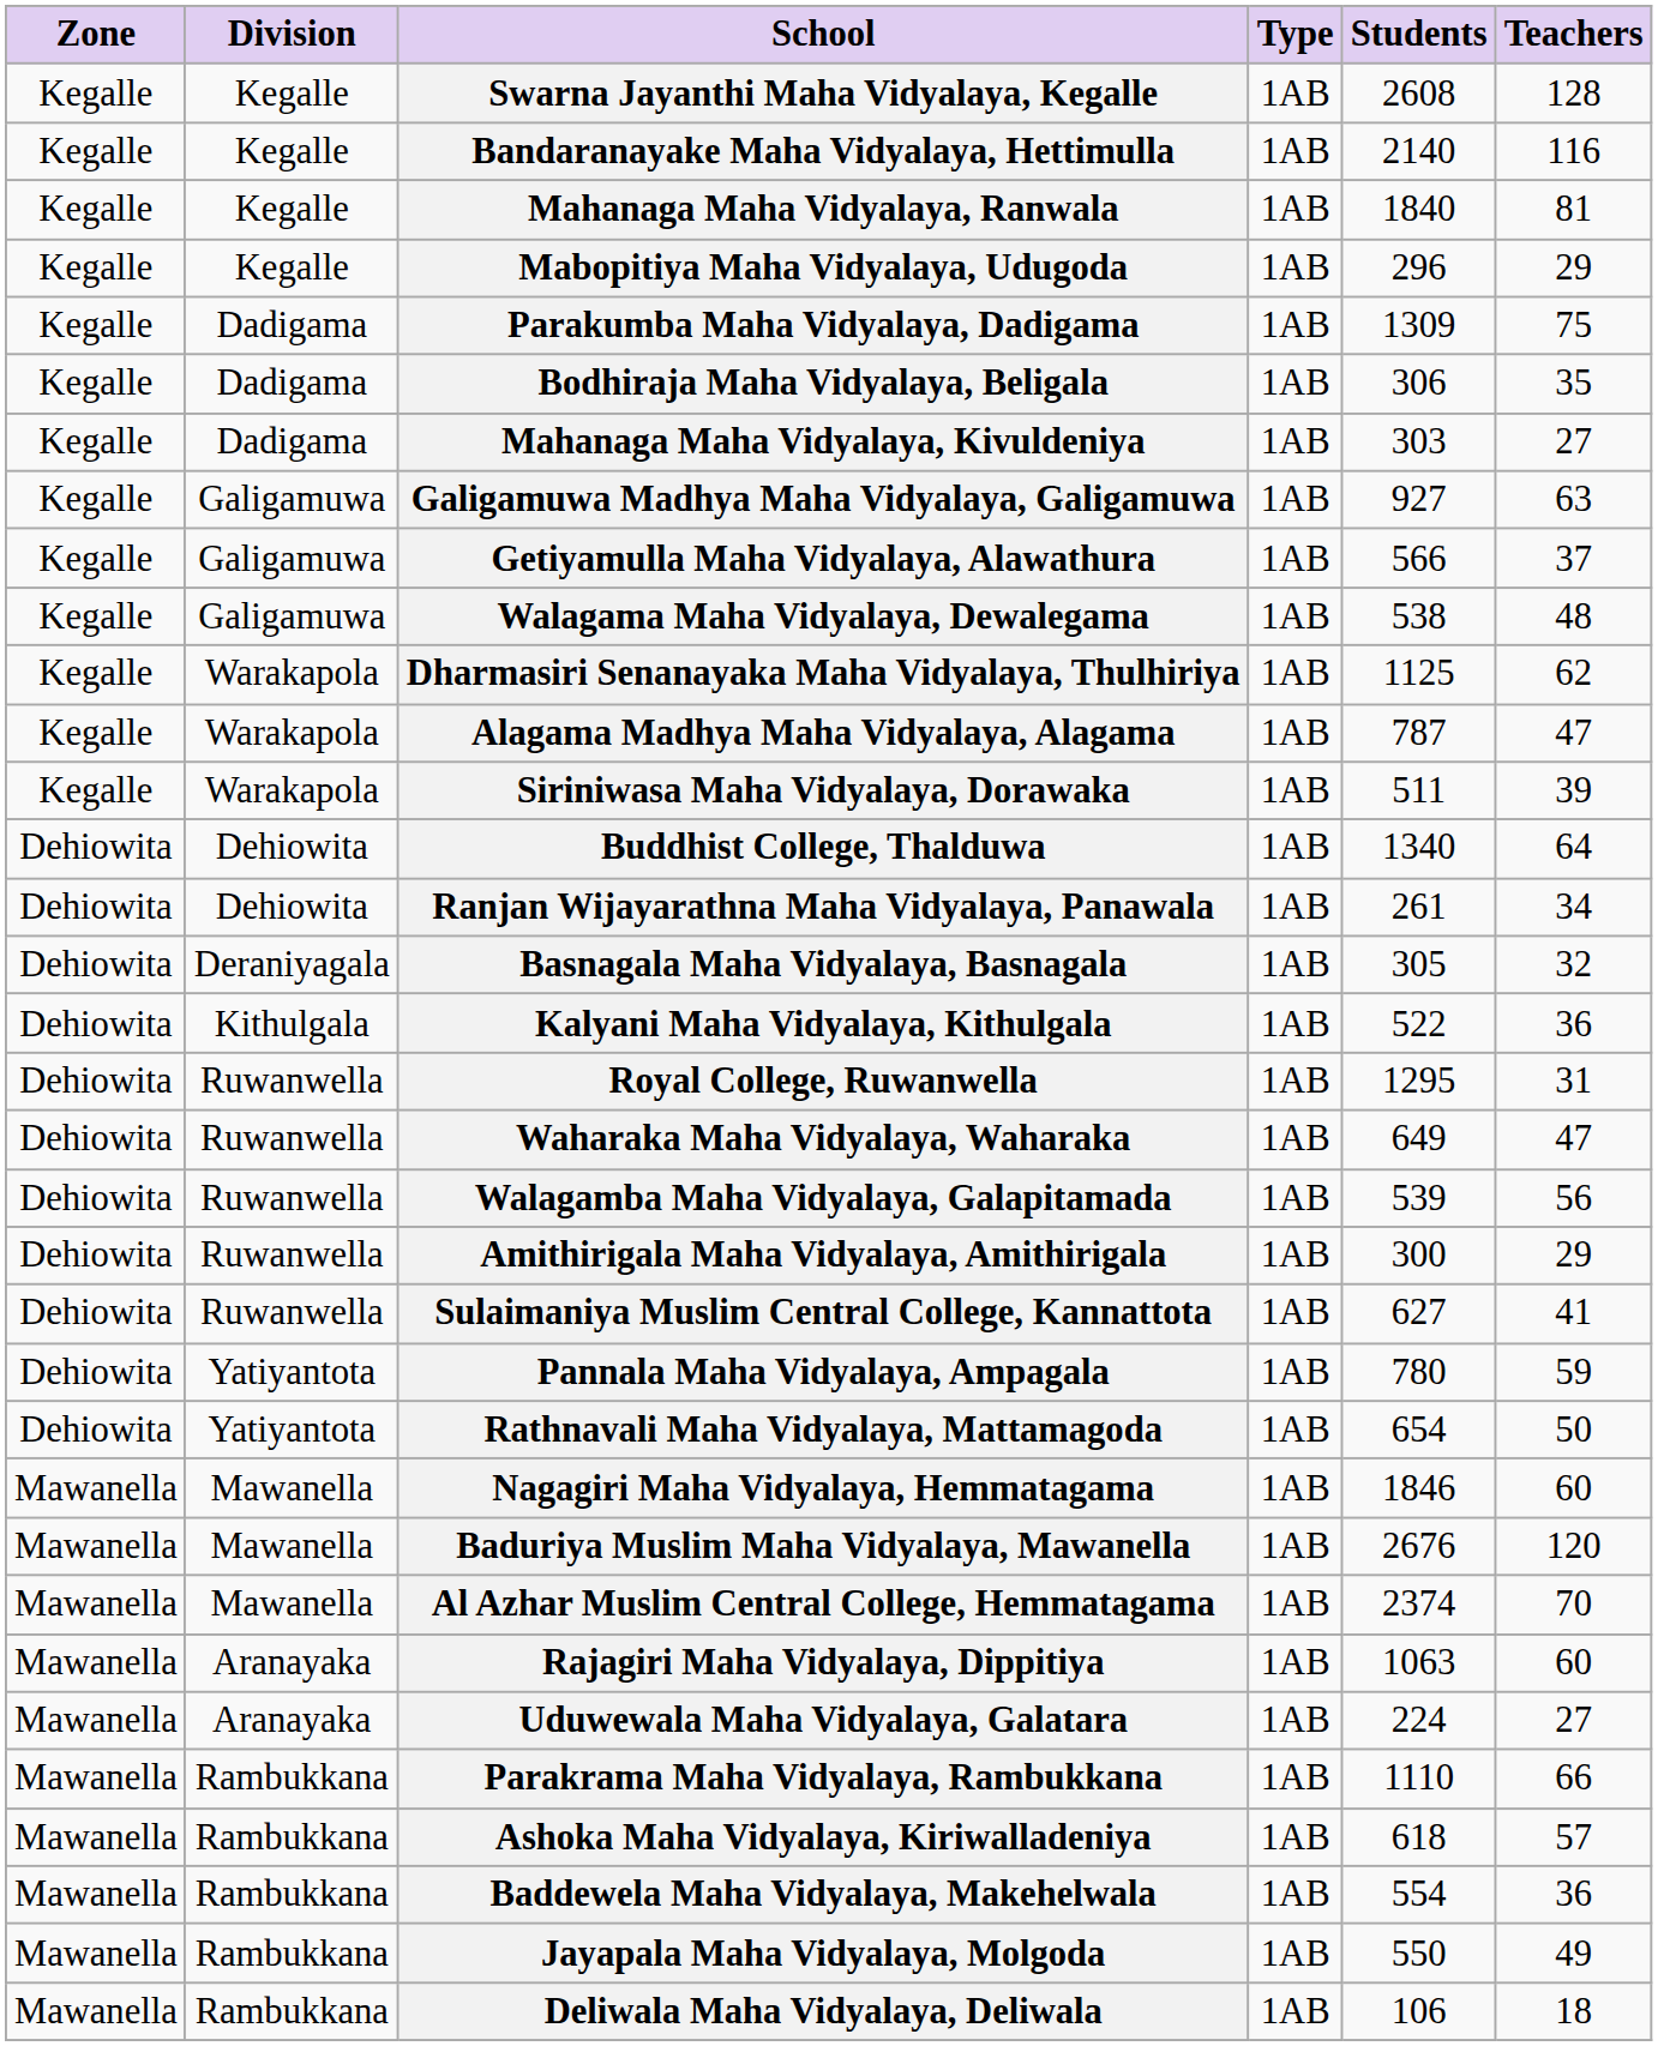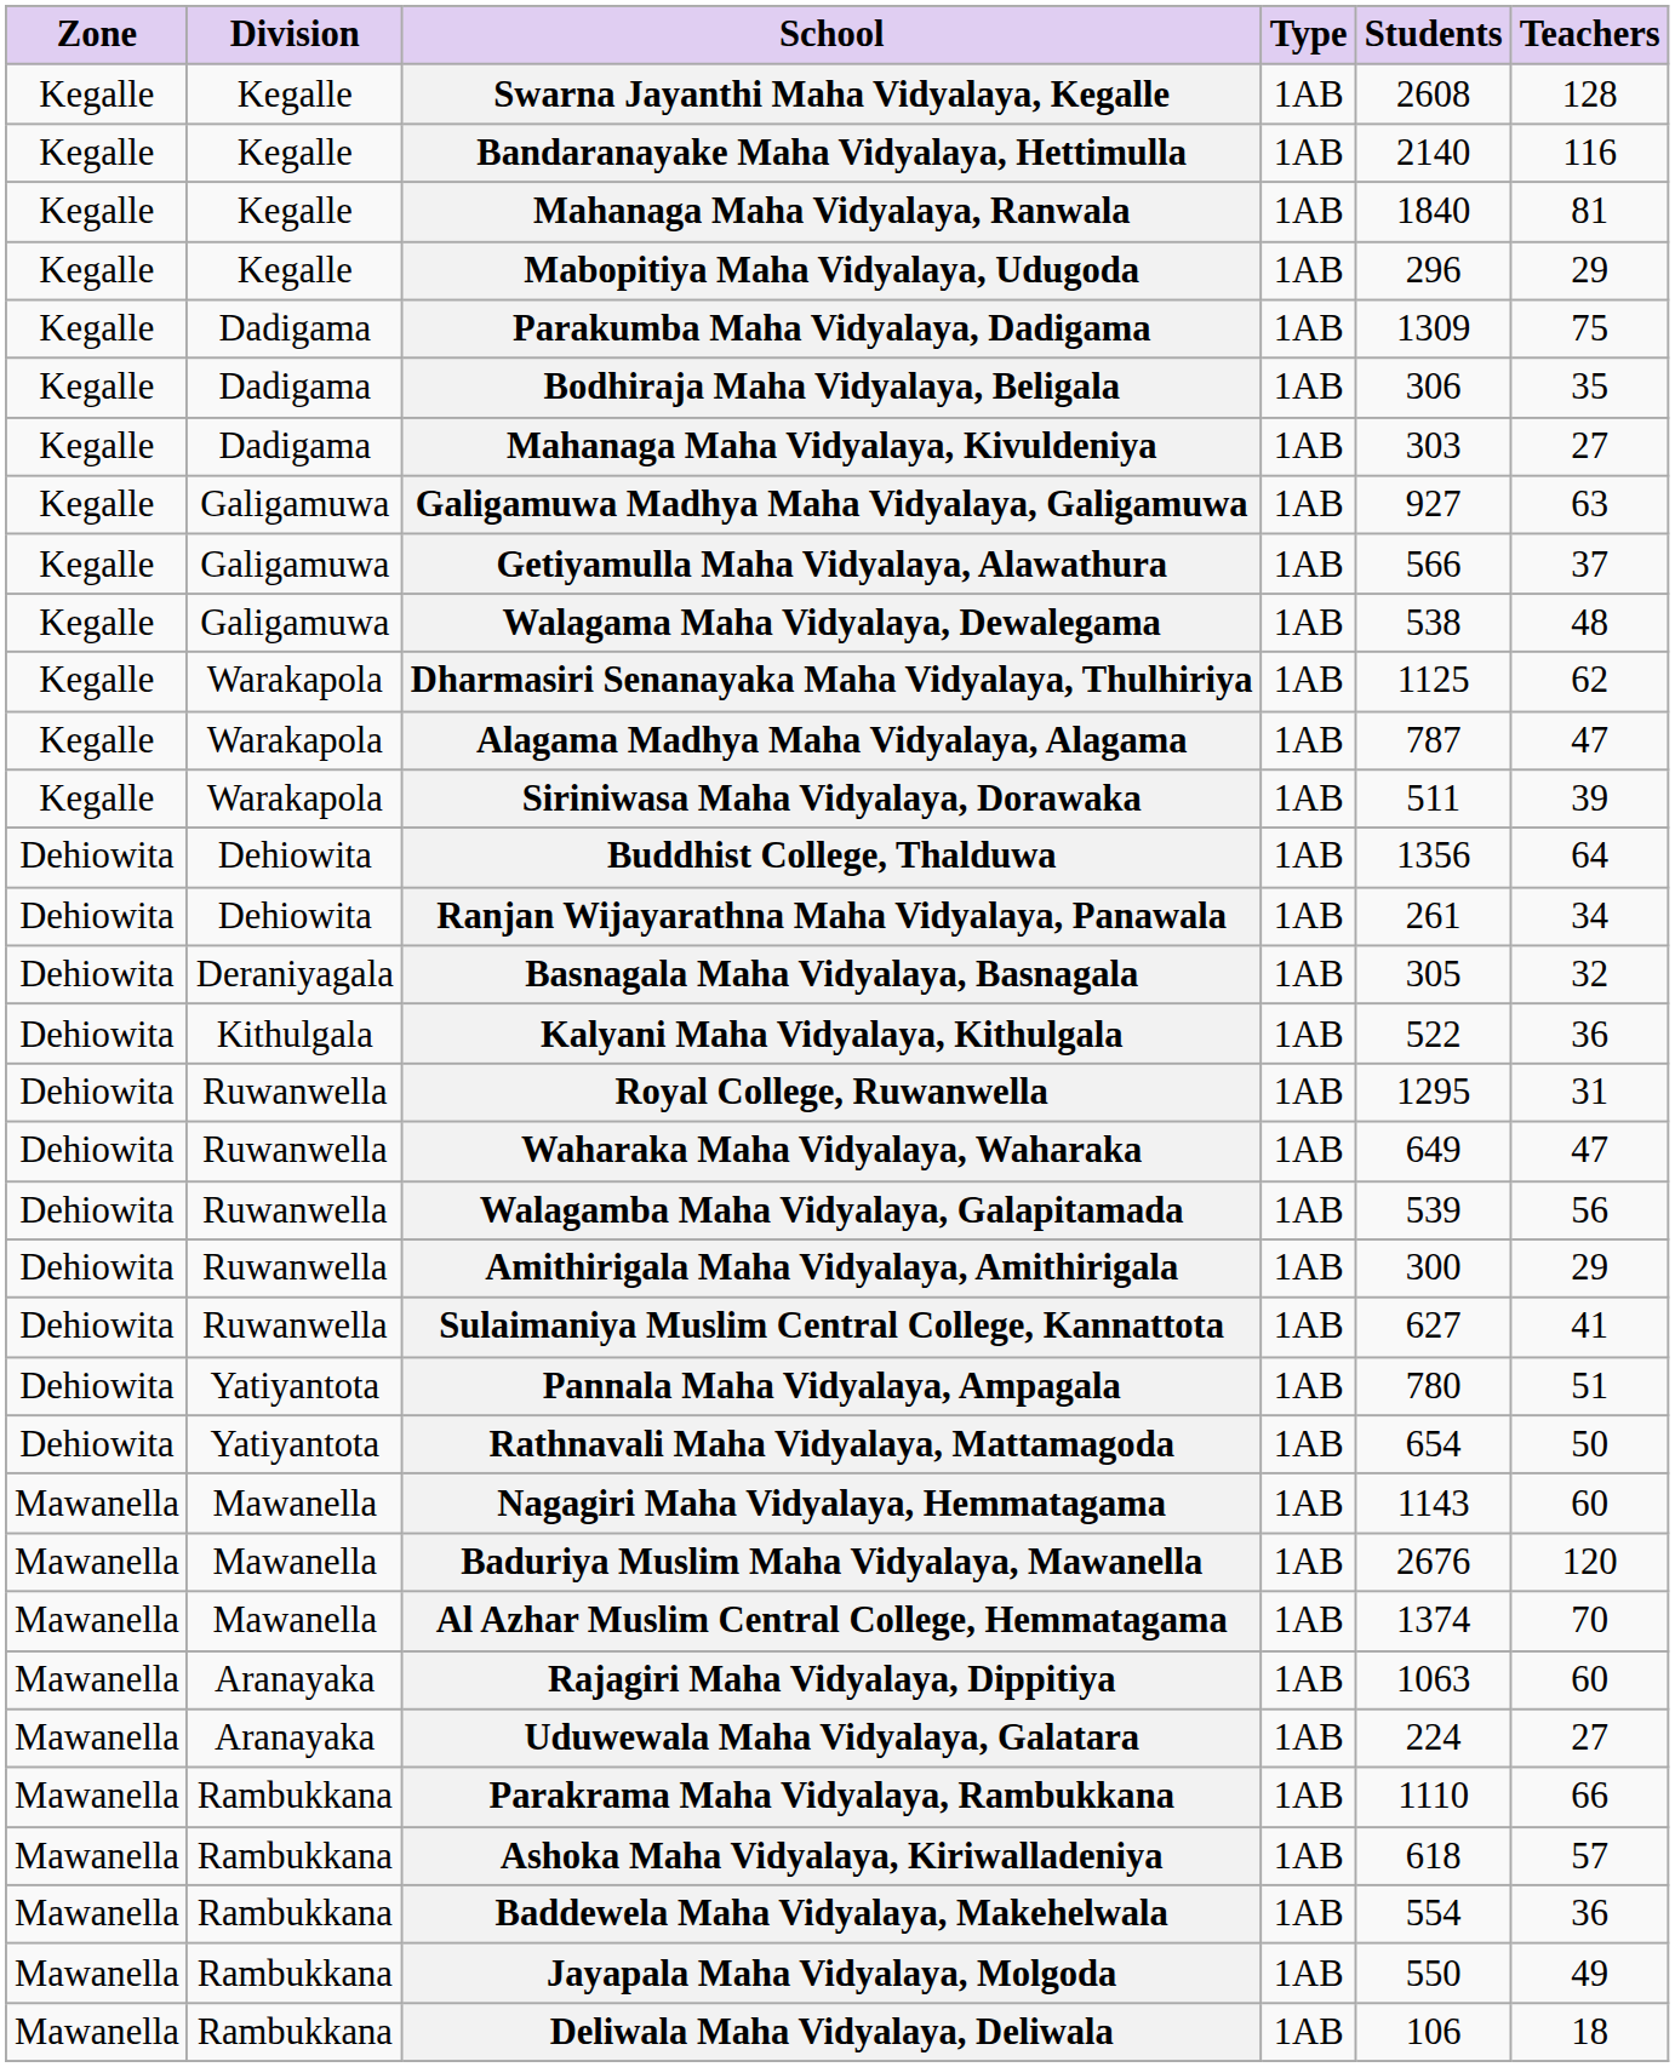Buddhist College, Thalduwa | Students: 1340 -> 1356
Pannala Maha Vidyalaya, Ampagala | Teachers: 59 -> 51
Nagagiri Maha Vidyalaya, Hemmatagama | Students: 1846 -> 1143
Al Azhar Muslim Central College, Hemmatagama | Students: 2374 -> 1374
